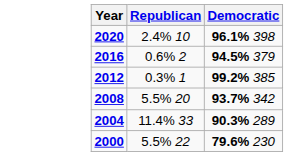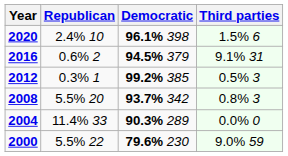+ column: Third parties | 1.5% 6 | 9.1% 31 | 0.5% 3 | 0.8% 3 | 0.0% 0 | 9.0% 59
